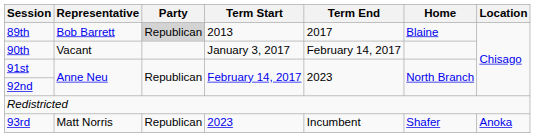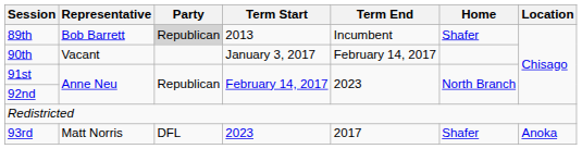89th | Term End: 2017 -> Incumbent
89th | Home: Blaine -> Shafer
93rd | Party: Republican -> DFL
93rd | Term End: Incumbent -> 2017
